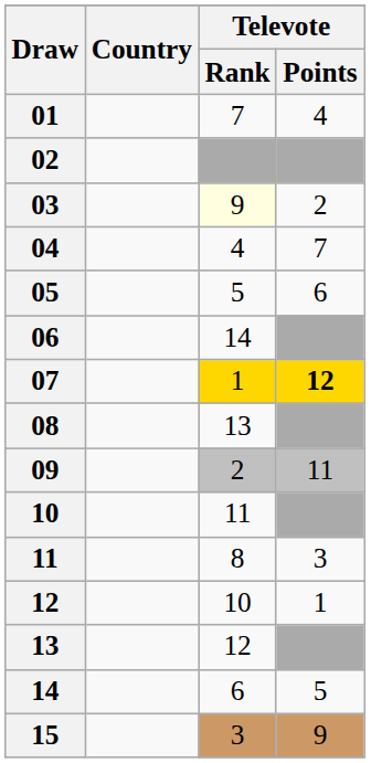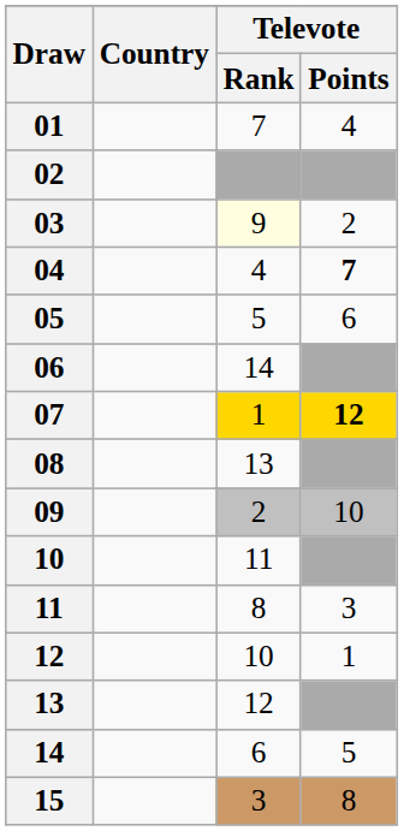04 | Televote / Points: normal -> bold
09 | Televote / Points: 11 -> 10
15 | Televote / Points: 9 -> 8
